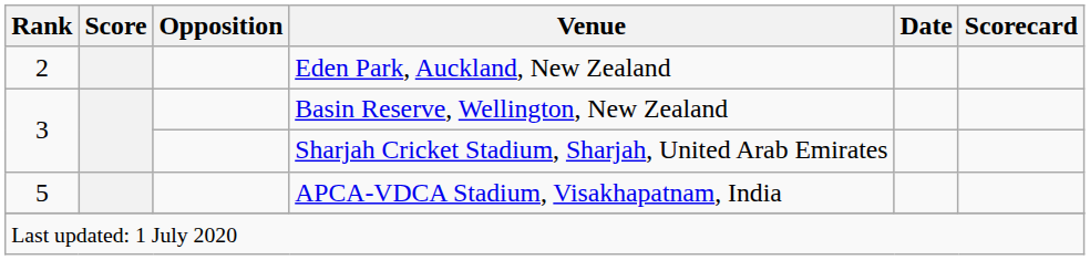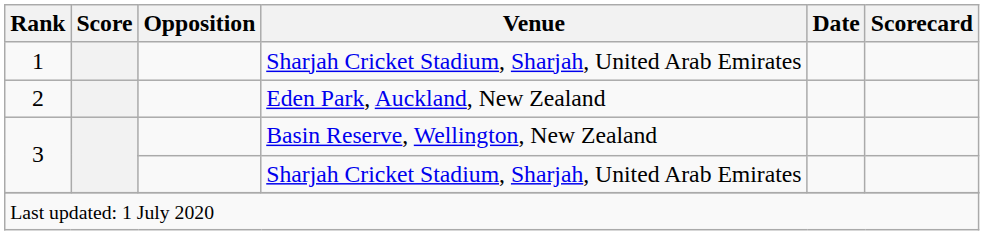+ row: 1 | Sharjah Cricket Stadium, Sharjah, United Arab Emirates
- row: 5 | APCA-VDCA Stadium, Visakhapatnam, India
